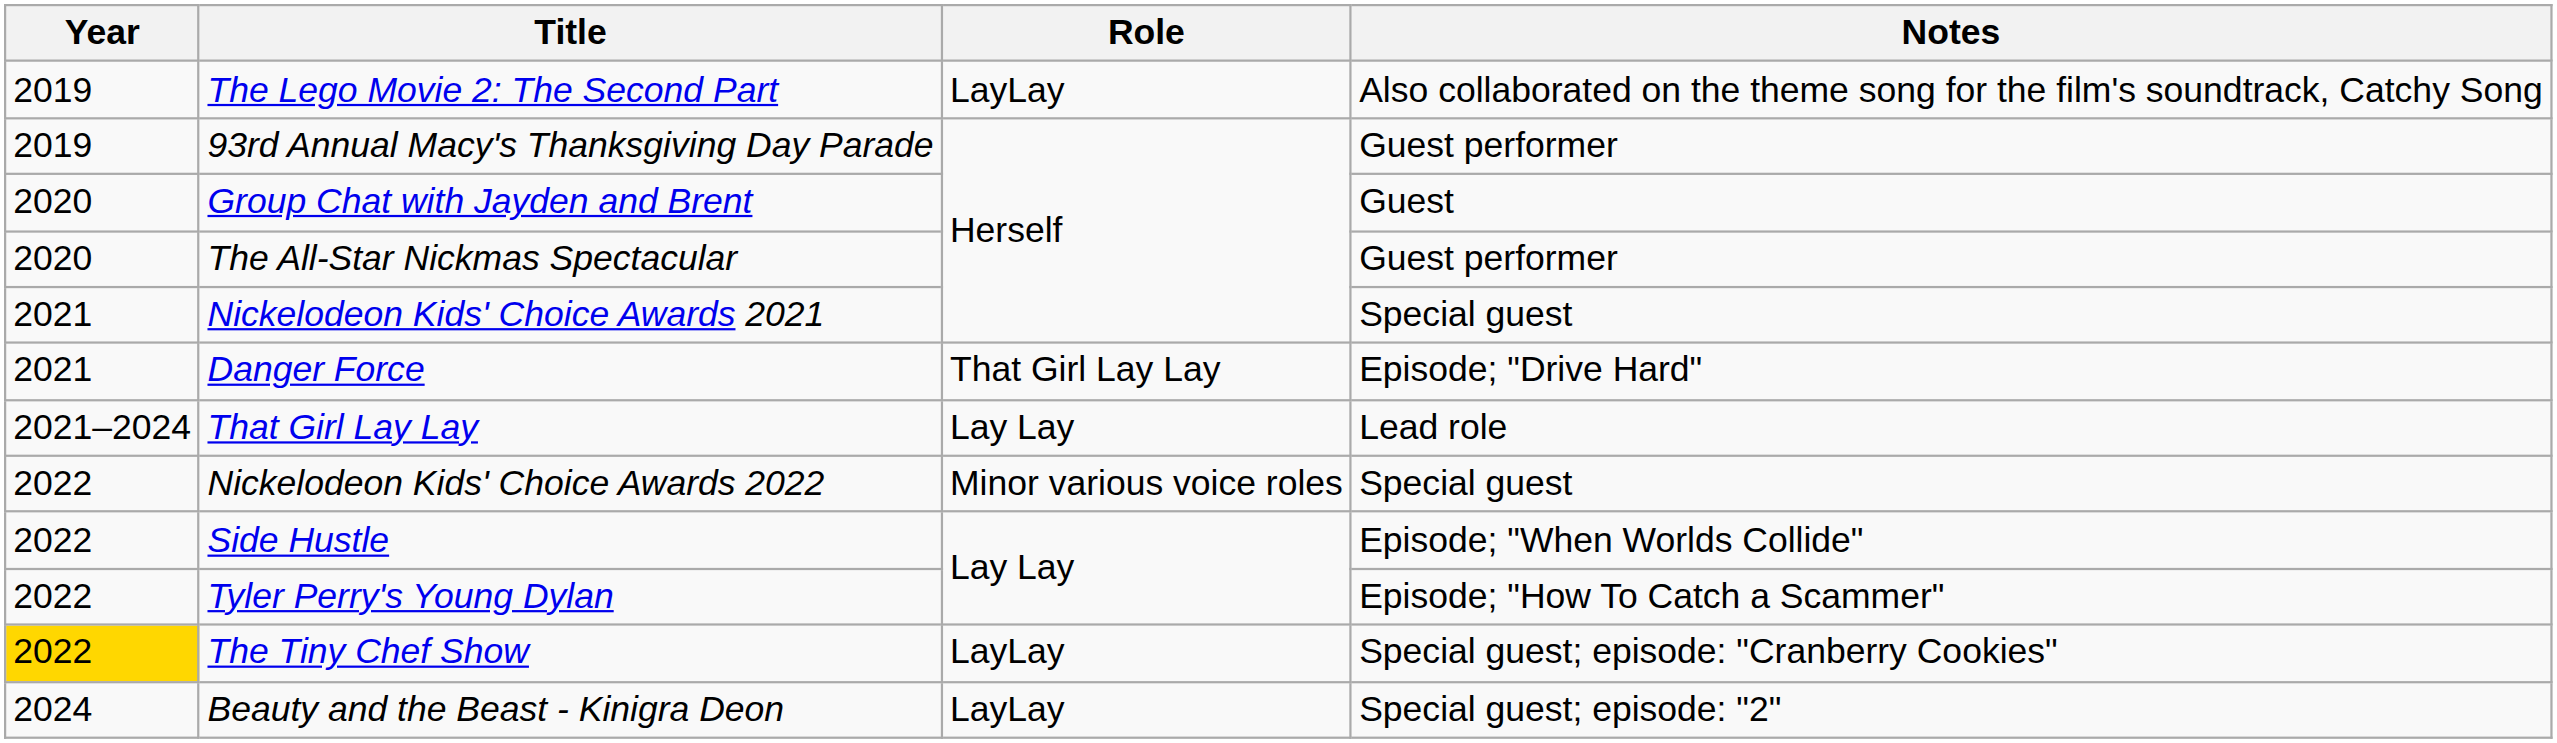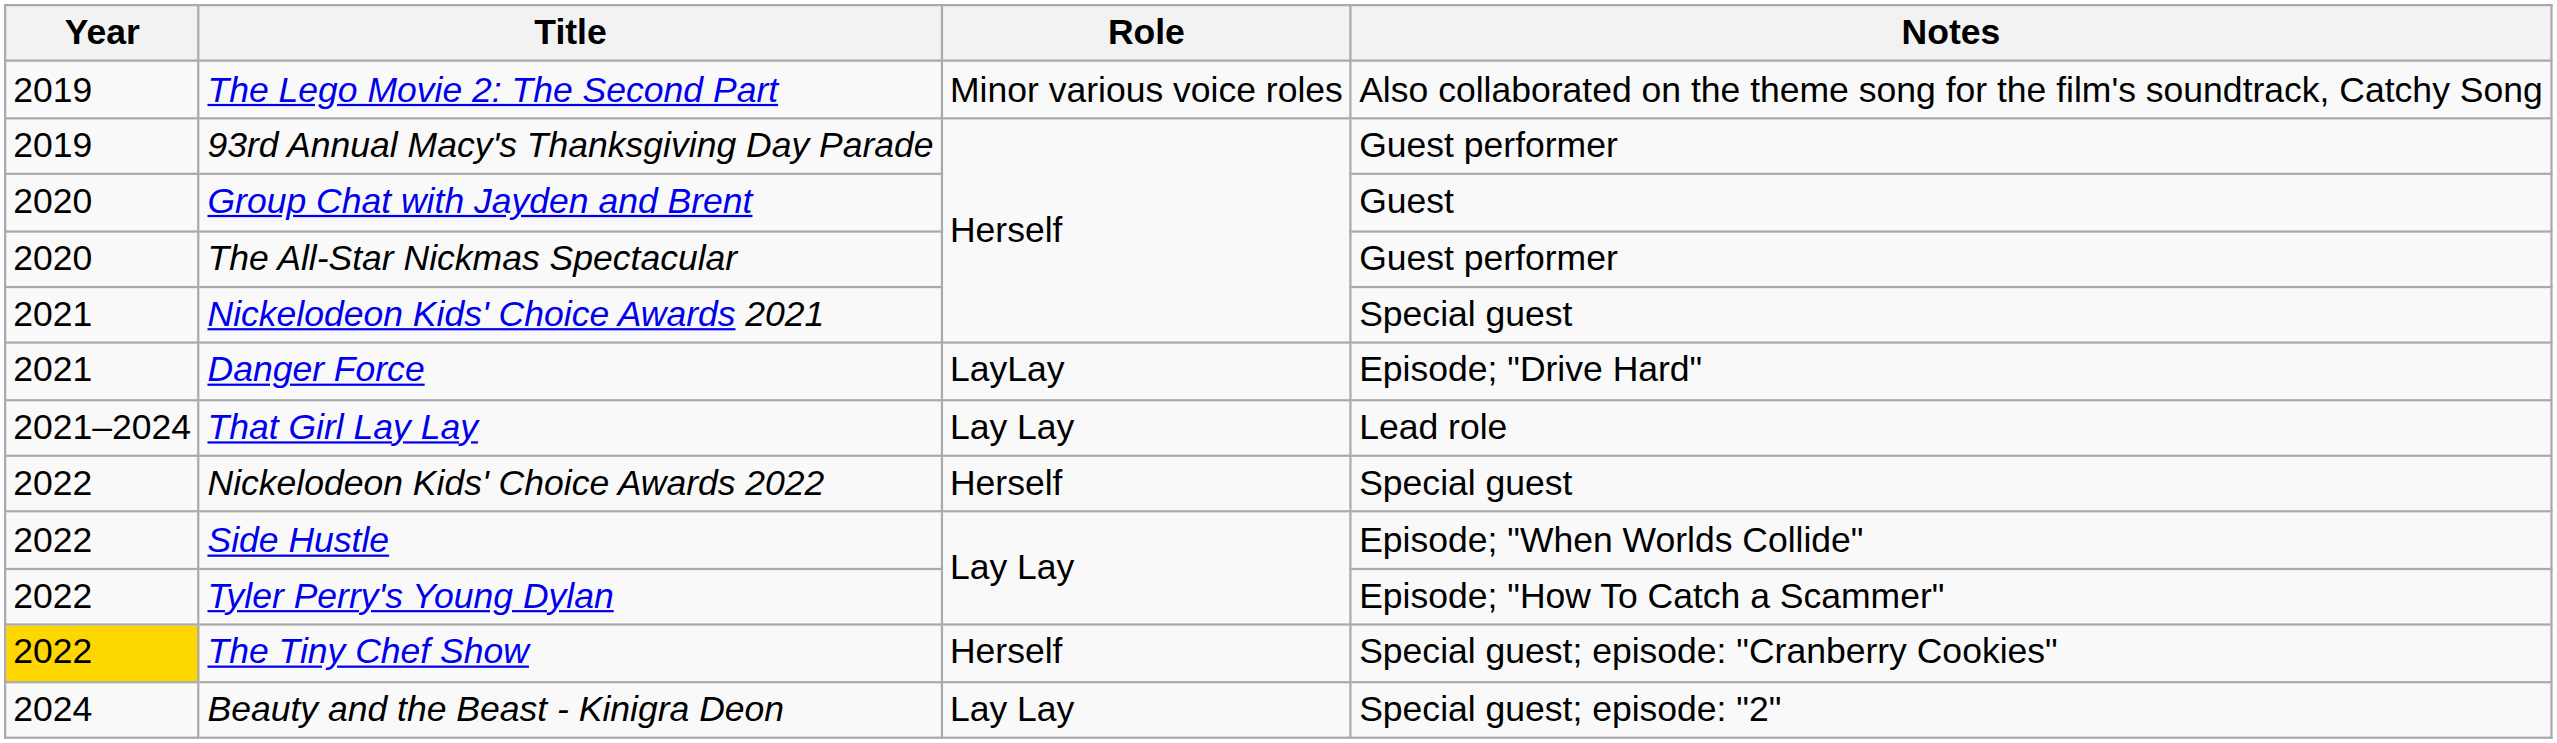The Lego Movie 2: The Second Part | Role: LayLay -> Minor various voice roles
Danger Force | Role: That Girl Lay Lay -> LayLay
Nickelodeon Kids' Choice Awards 2022 | Role: Minor various voice roles -> Herself
The Tiny Chef Show | Role: LayLay -> Herself
Beauty and the Beast - Kinigra Deon | Role: LayLay -> Lay Lay
